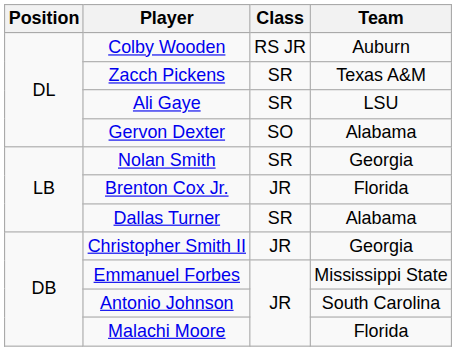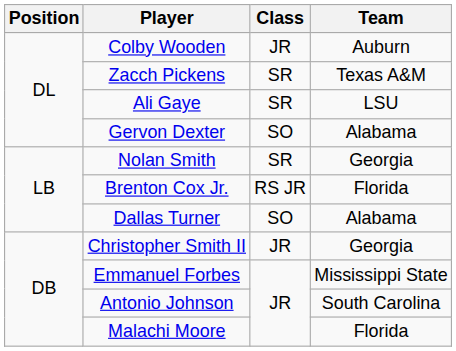Colby Wooden | Class: RS JR -> JR
Brenton Cox Jr. | Class: JR -> RS JR
Dallas Turner | Class: SR -> SO
